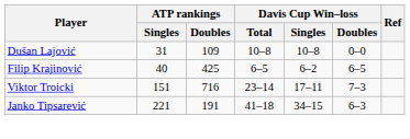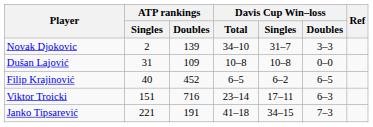+ row: Novak Djokovic | 2 | 139 | 34–10 | 31–7 | 3–3
Filip Krajinović | ATP rankings / Doubles: 425 -> 452
Viktor Troicki | Davis Cup Win–loss / Doubles: 7–3 -> 6–3
Janko Tipsarević | Davis Cup Win–loss / Doubles: 6–3 -> 7–3
